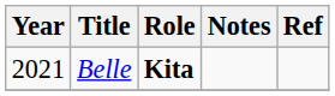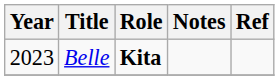Belle | Year: 2021 -> 2023
